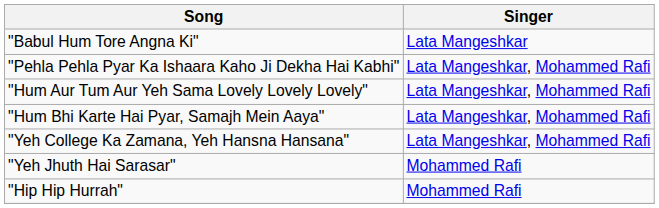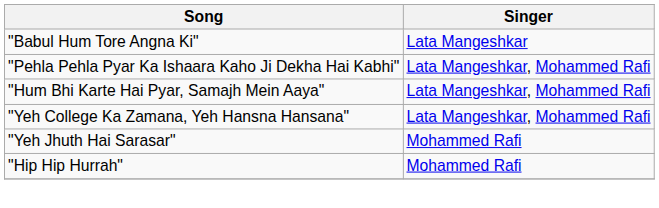- row: "Hum Aur Tum Aur Yeh Sama Lovely Lovely Lovely" | Lata Mangeshkar, Mohammed Rafi
